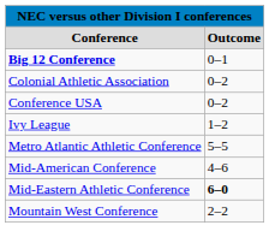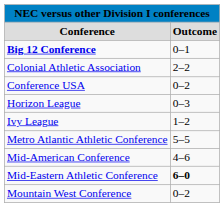Colonial Athletic Association | column 2: 0–2 -> 2–2
+ row: Horizon League | 0–3
Mountain West Conference | column 2: 2–2 -> 0–2
